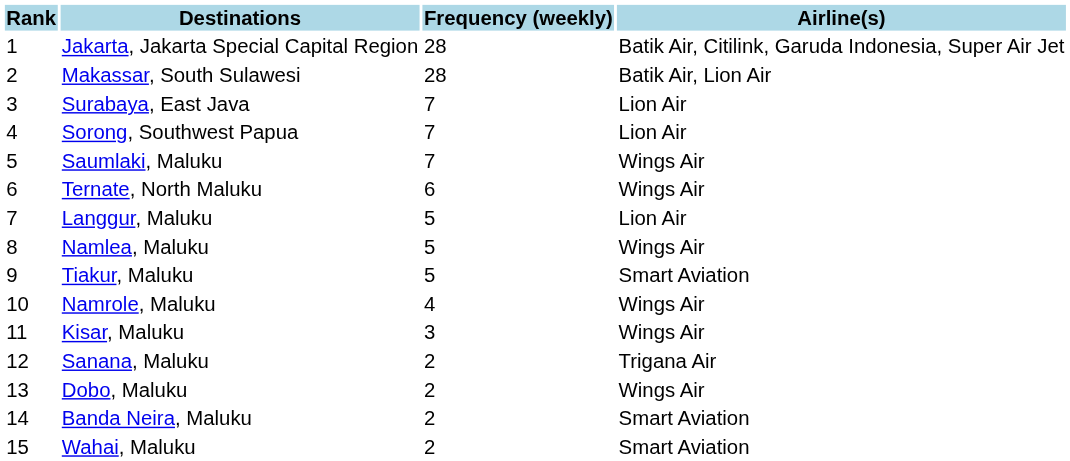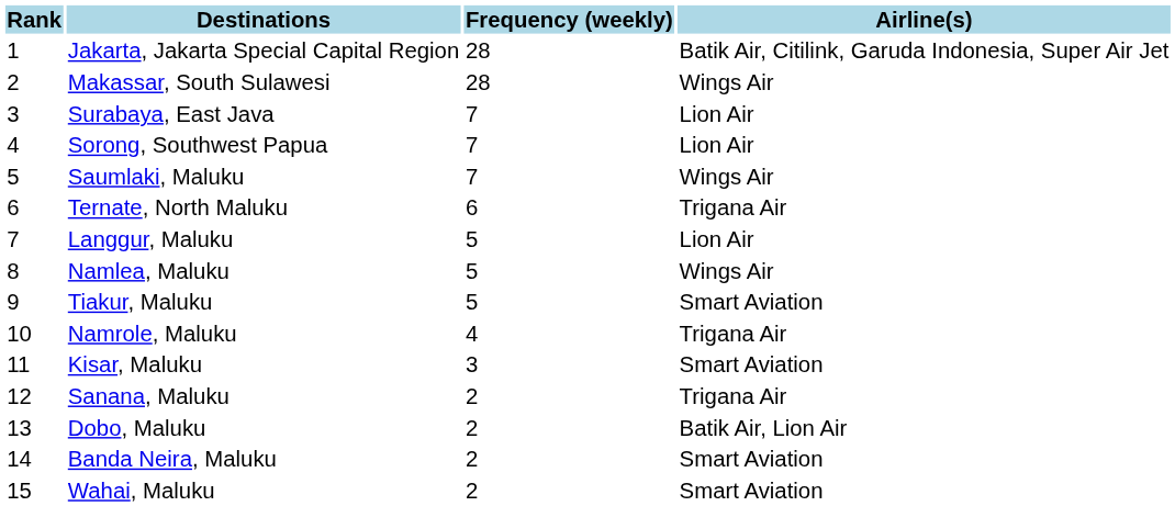Makassar, South Sulawesi | Airline(s): Batik Air, Lion Air -> Wings Air
Ternate, North Maluku | Airline(s): Wings Air -> Trigana Air
Namrole, Maluku | Airline(s): Wings Air -> Trigana Air
Kisar, Maluku | Airline(s): Wings Air -> Smart Aviation
Dobo, Maluku | Airline(s): Wings Air -> Batik Air, Lion Air
